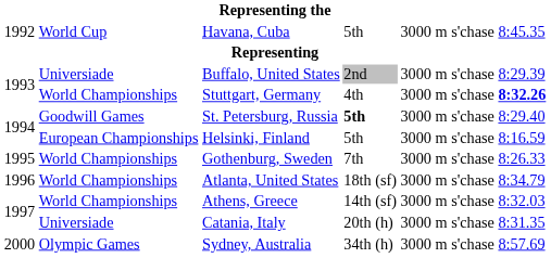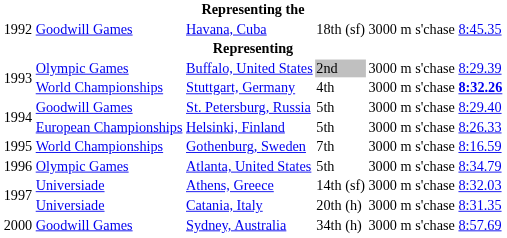Havana, Cuba | column 2: World Cup -> Goodwill Games
Havana, Cuba | column 4: 5th -> 18th (sf)
Buffalo, United States | column 2: Universiade -> Olympic Games
St. Petersburg, Russia | column 4: bold -> normal
Helsinki, Finland | column 6: 8:16.59 -> 8:26.33
Gothenburg, Sweden | column 6: 8:26.33 -> 8:16.59
Atlanta, United States | column 2: World Championships -> Olympic Games
Atlanta, United States | column 4: 18th (sf) -> 5th
Athens, Greece | column 2: World Championships -> Universiade
Sydney, Australia | column 2: Olympic Games -> Goodwill Games
